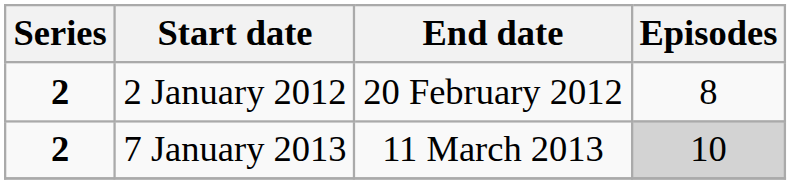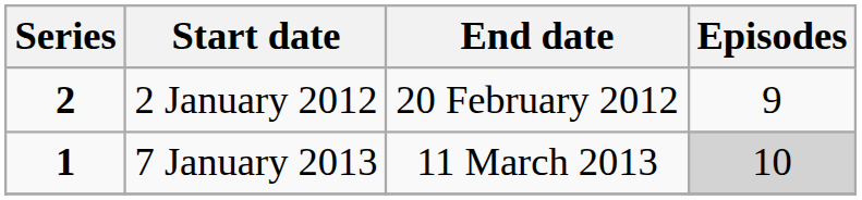2 January 2012 | Episodes: 8 -> 9
7 January 2013 | Series: 2 -> 1
